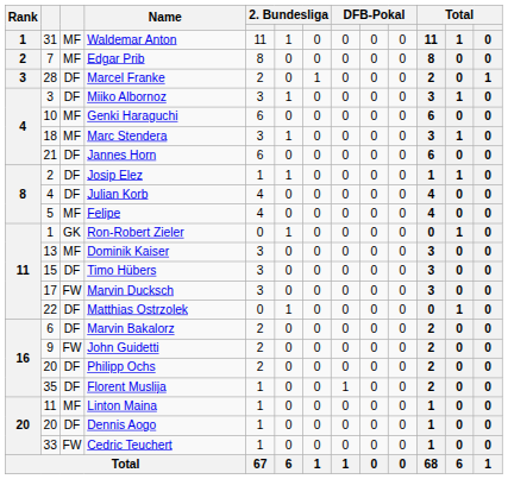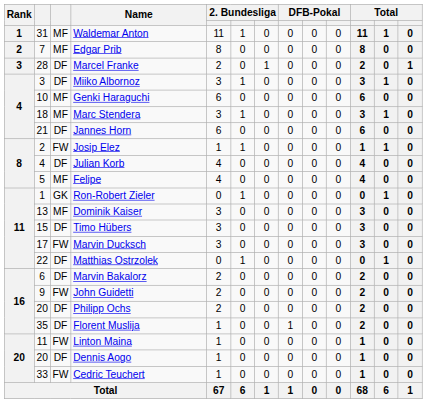Josip Elez | column 3: DF -> FW
Linton Maina | column 3: MF -> FW
